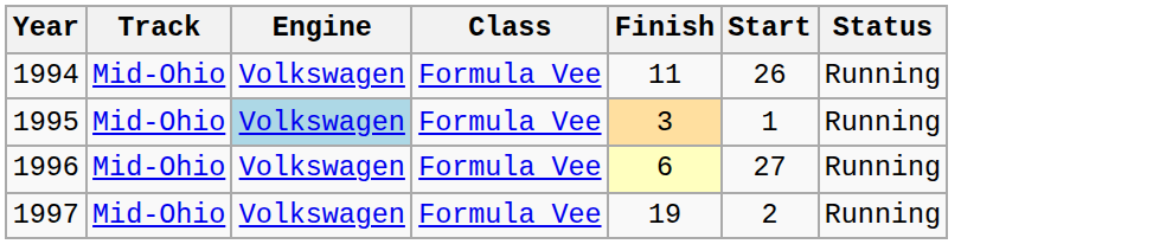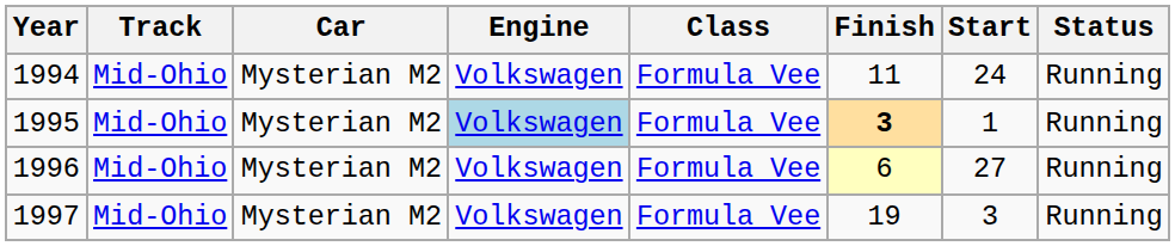+ column: Car | Mysterian M2 | Mysterian M2 | Mysterian M2 | Mysterian M2
1994 | Start: 26 -> 24
1995 | Finish: normal -> bold
1997 | Start: 2 -> 3
